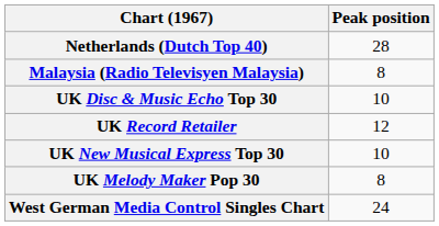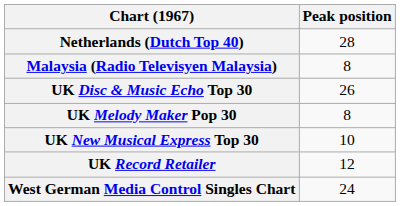UK Disc & Music Echo Top 30 | Peak position: 10 -> 26
rows swapped: UK Melody Maker Pop 30 <-> UK Record Retailer
